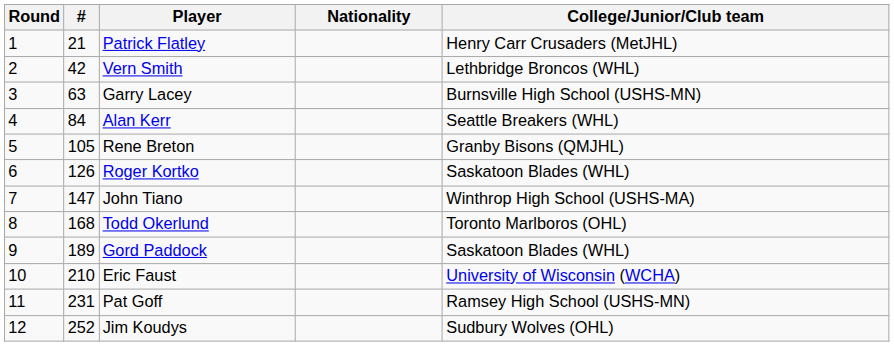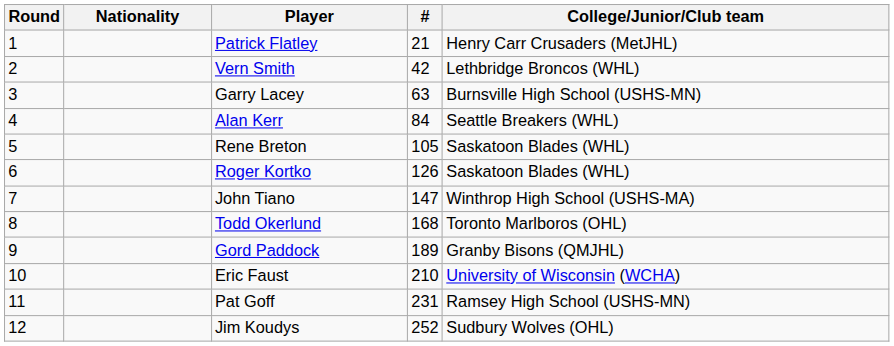columns swapped: # <-> Nationality
Rene Breton | College/Junior/Club team: Granby Bisons (QMJHL) -> Saskatoon Blades (WHL)
Gord Paddock | College/Junior/Club team: Saskatoon Blades (WHL) -> Granby Bisons (QMJHL)
